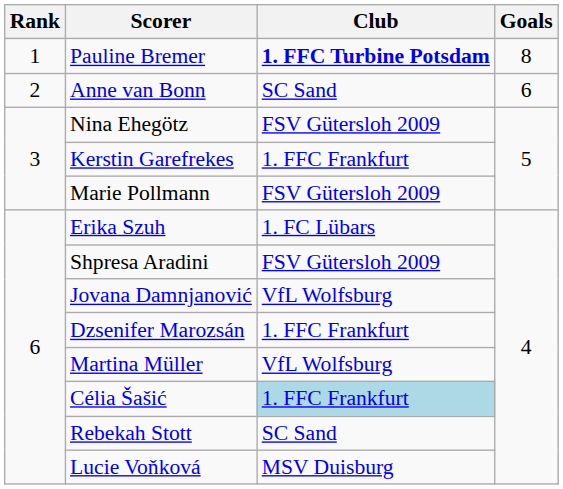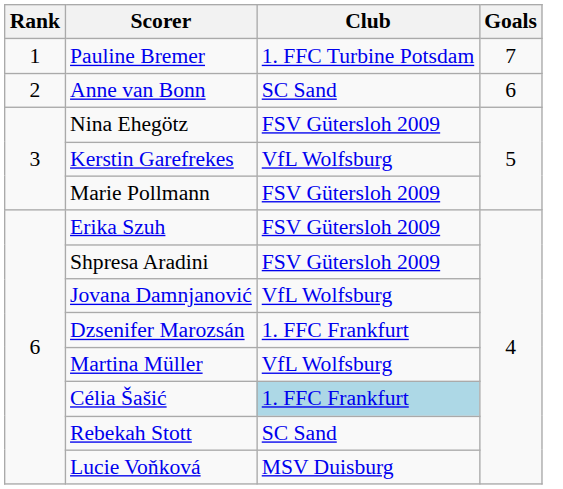Pauline Bremer | Club: bold -> normal
Pauline Bremer | Goals: 8 -> 7
Kerstin Garefrekes | Club: 1. FFC Frankfurt -> VfL Wolfsburg
Erika Szuh | Club: 1. FC Lübars -> FSV Gütersloh 2009
